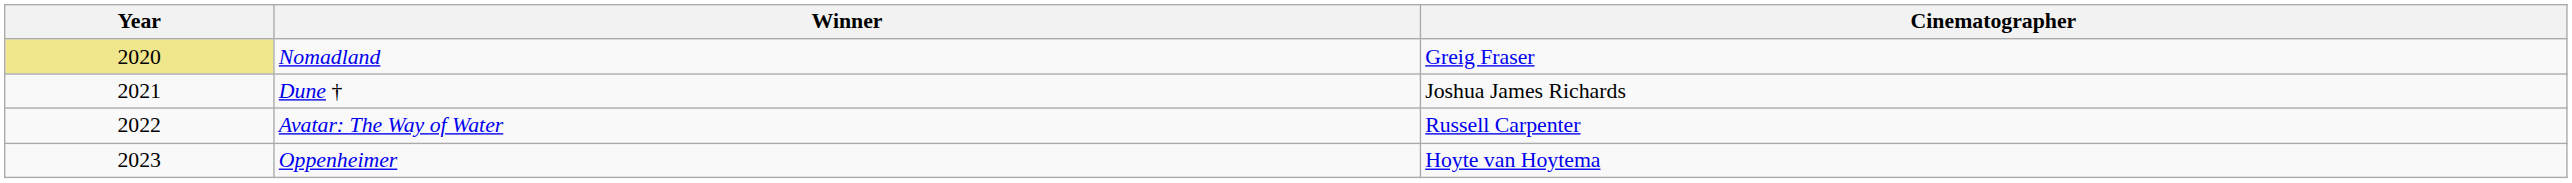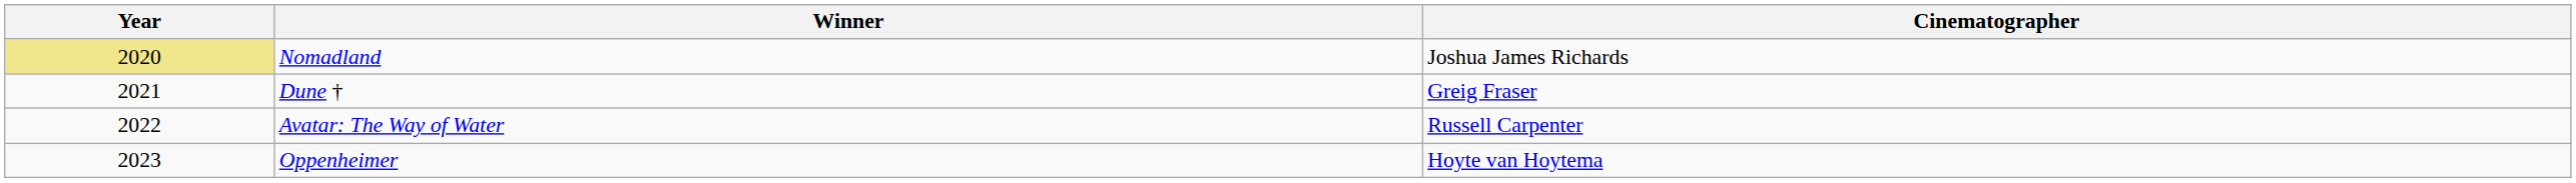Nomadland | Cinematographer: Greig Fraser -> Joshua James Richards
Dune † | Cinematographer: Joshua James Richards -> Greig Fraser
